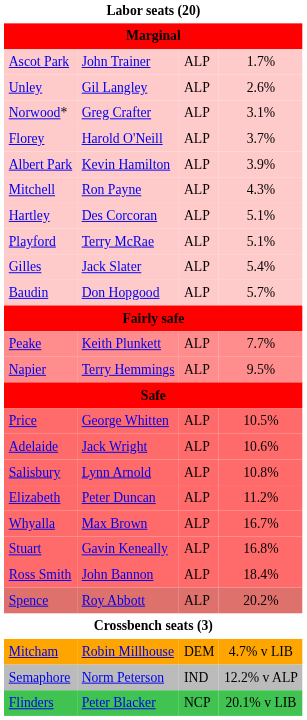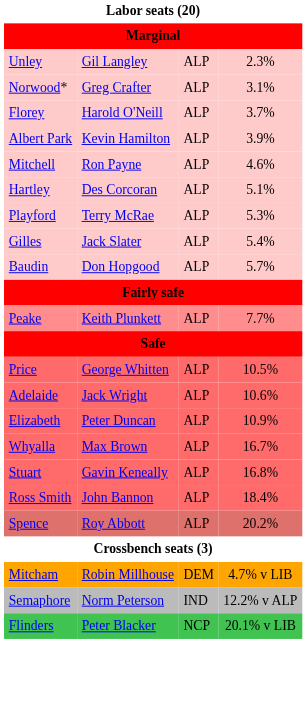- row: Ascot Park | John Trainer | ALP | 1.7%
Unley | column 4: 2.6% -> 2.3%
Mitchell | column 4: 4.3% -> 4.6%
Playford | column 4: 5.1% -> 5.3%
- row: Napier | Terry Hemmings | ALP | 9.5%
- row: Salisbury | Lynn Arnold | ALP | 10.8%
Elizabeth | column 4: 11.2% -> 10.9%
